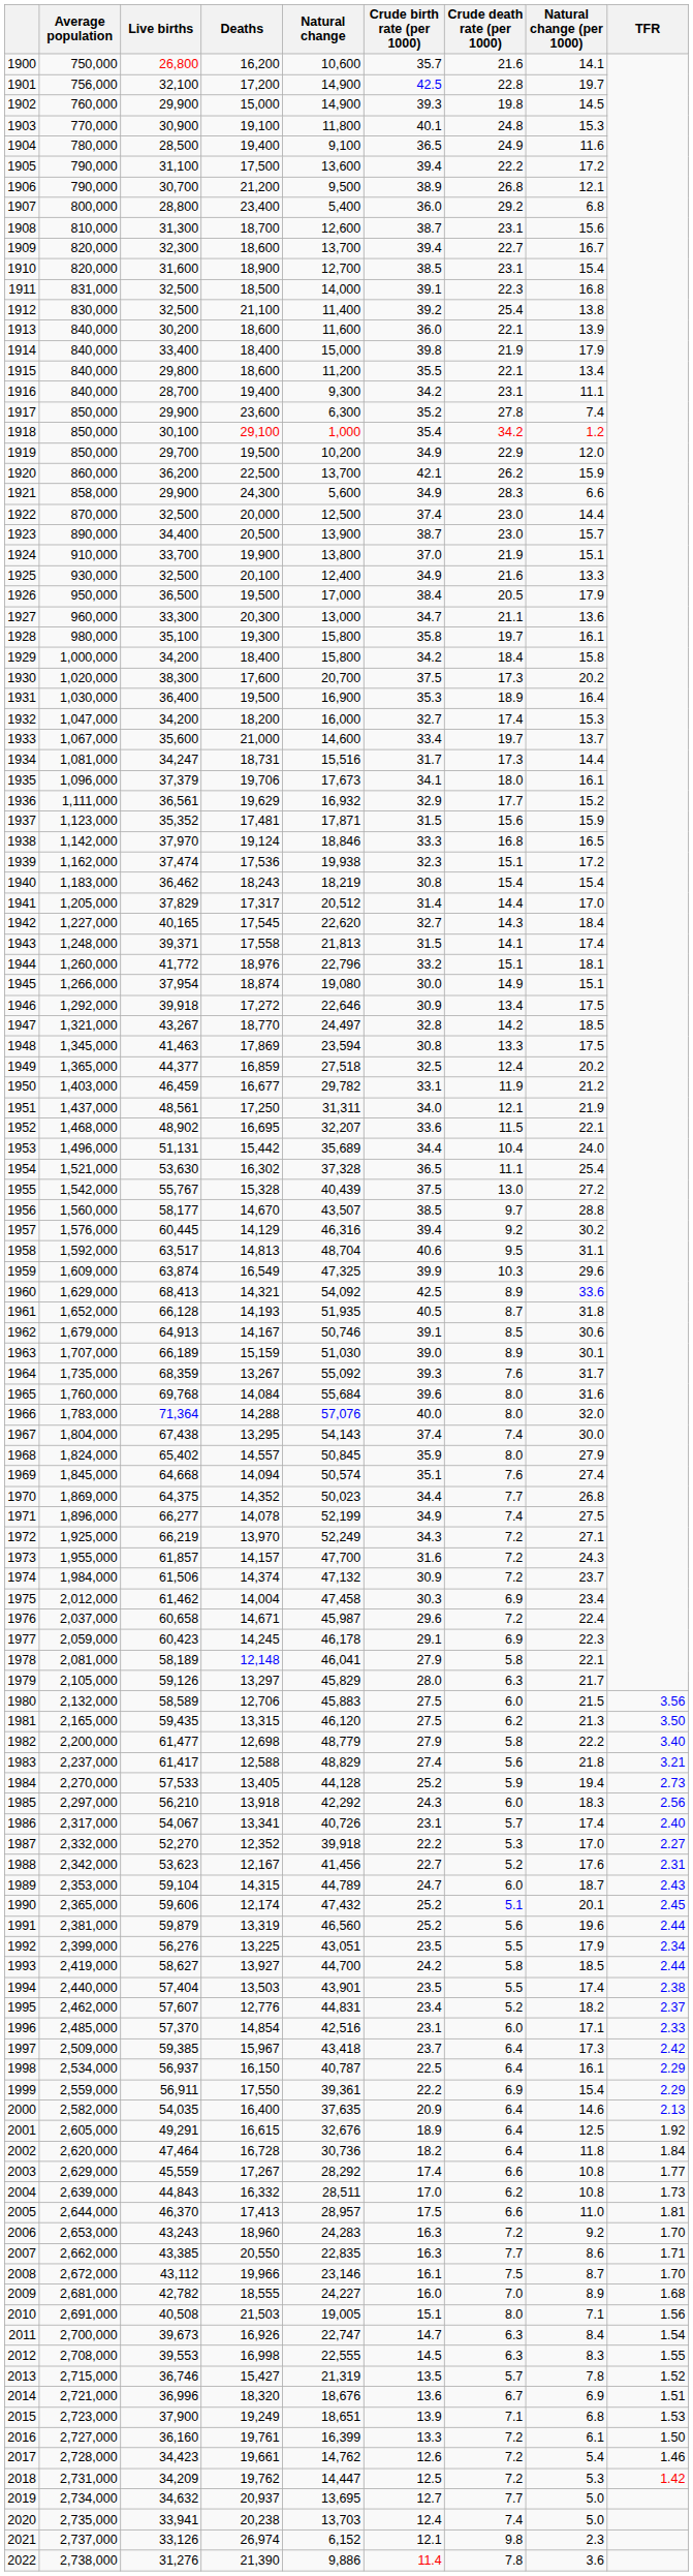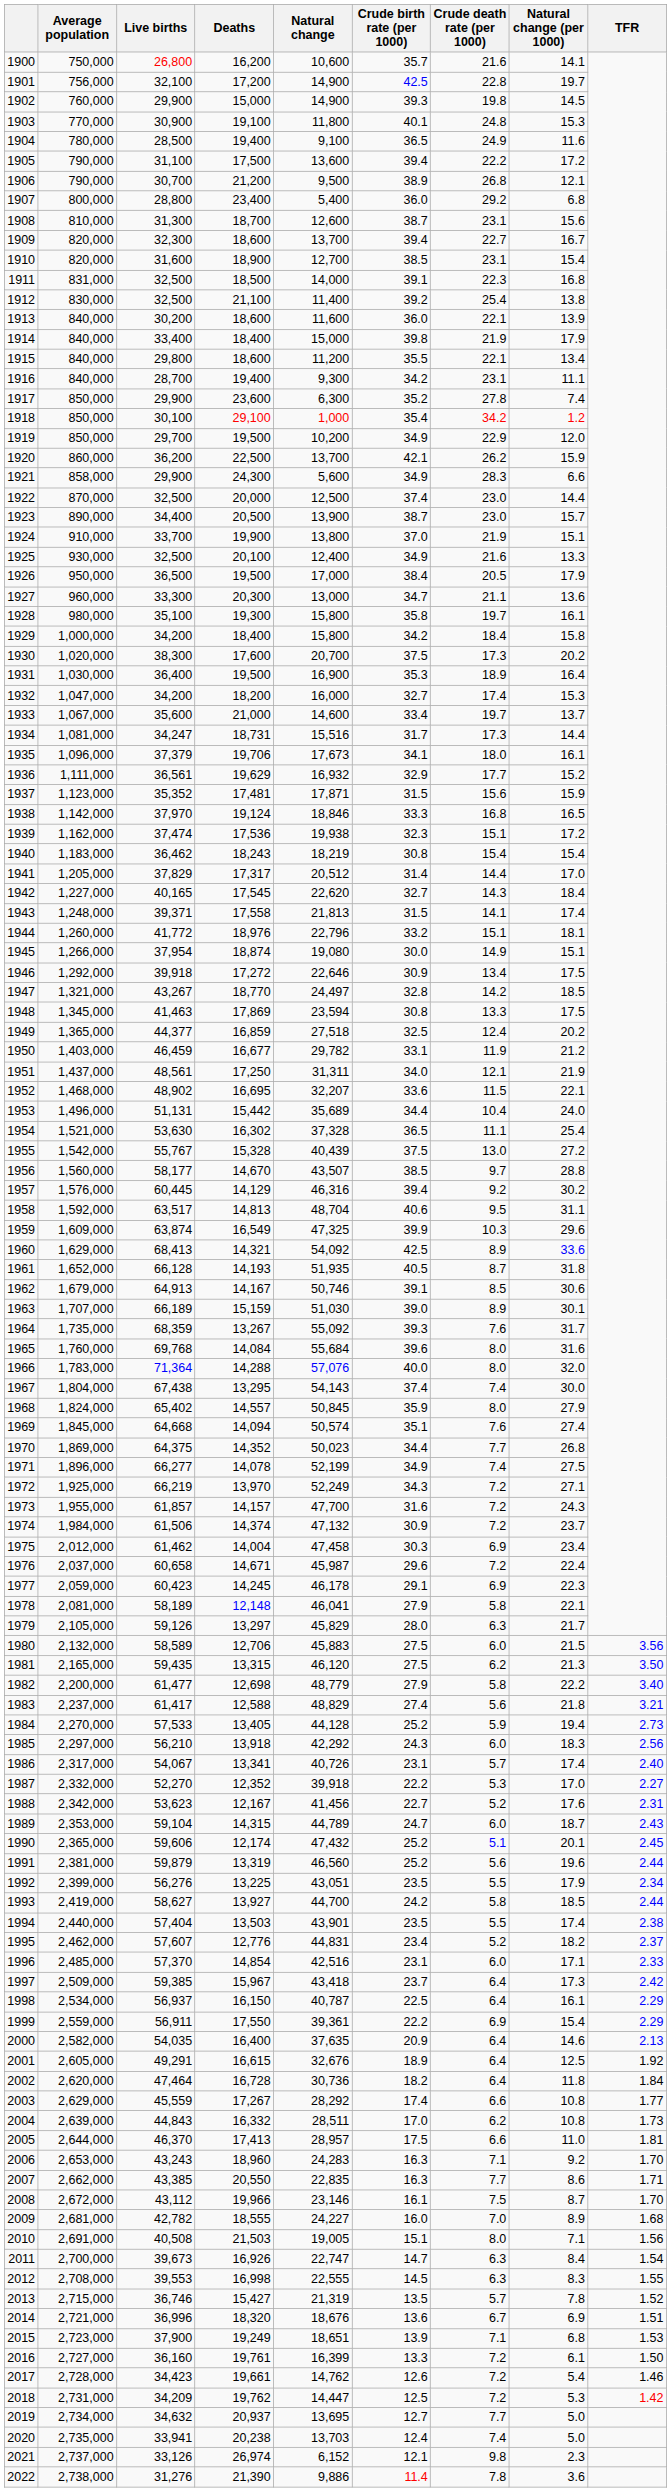2006 | Crude death rate (per 1000): 7.2 -> 7.1
